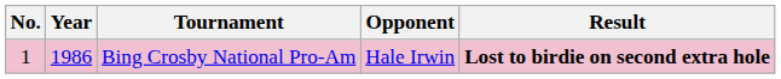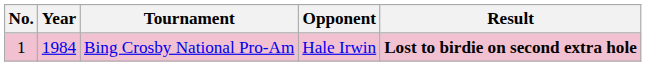Bing Crosby National Pro-Am | Year: 1986 -> 1984
